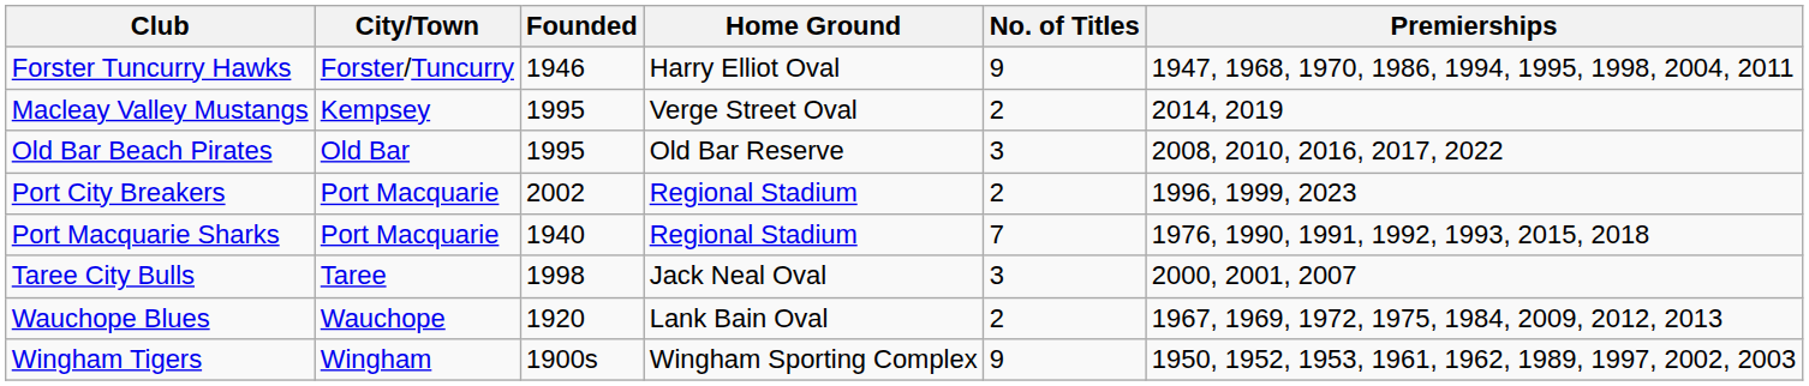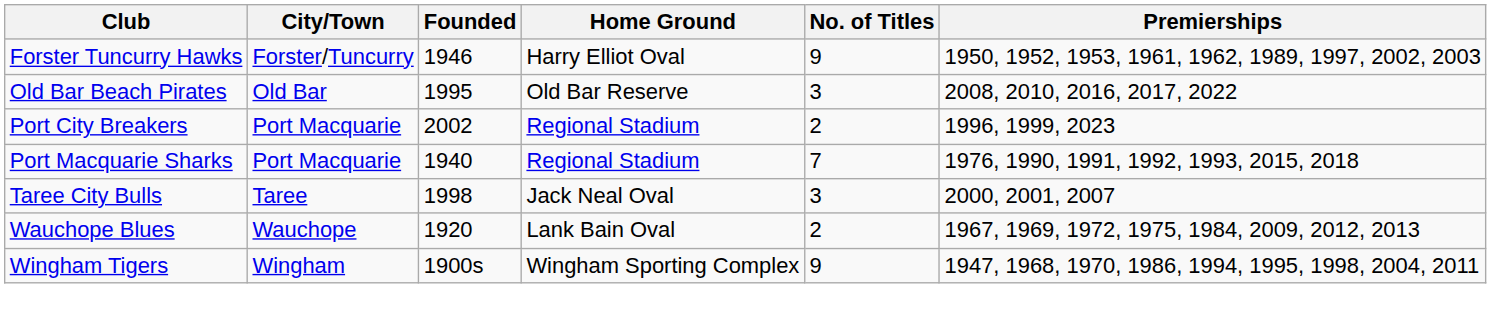Forster Tuncurry Hawks | Premierships: 1947, 1968, 1970, 1986, 1994, 1995, 1998, 2004, 2011 -> 1950, 1952, 1953, 1961, 1962, 1989, 1997, 2002, 2003
- row: Macleay Valley Mustangs | Kempsey | 1995 | Verge Street Oval | 2 | 2014, 2019
Wingham Tigers | Premierships: 1950, 1952, 1953, 1961, 1962, 1989, 1997, 2002, 2003 -> 1947, 1968, 1970, 1986, 1994, 1995, 1998, 2004, 2011
